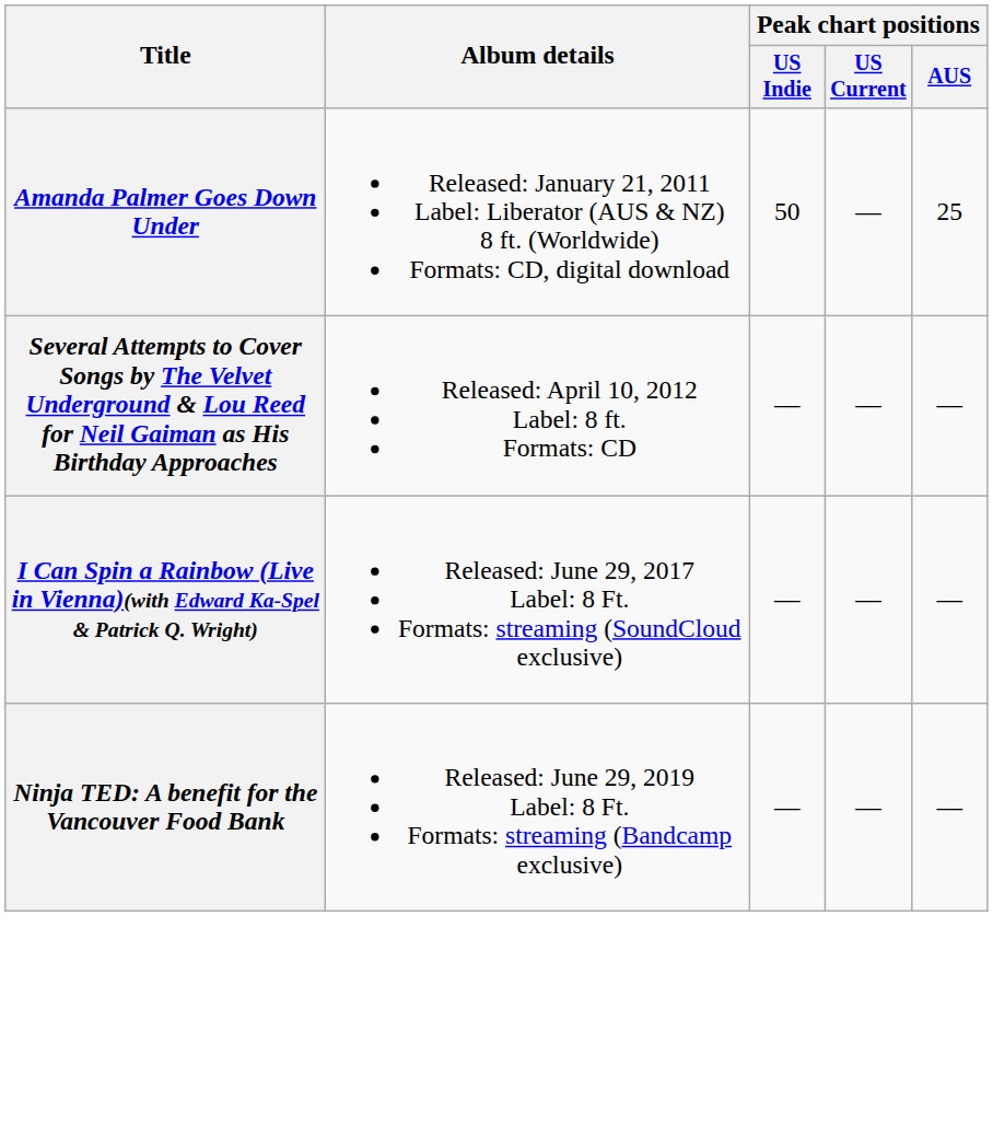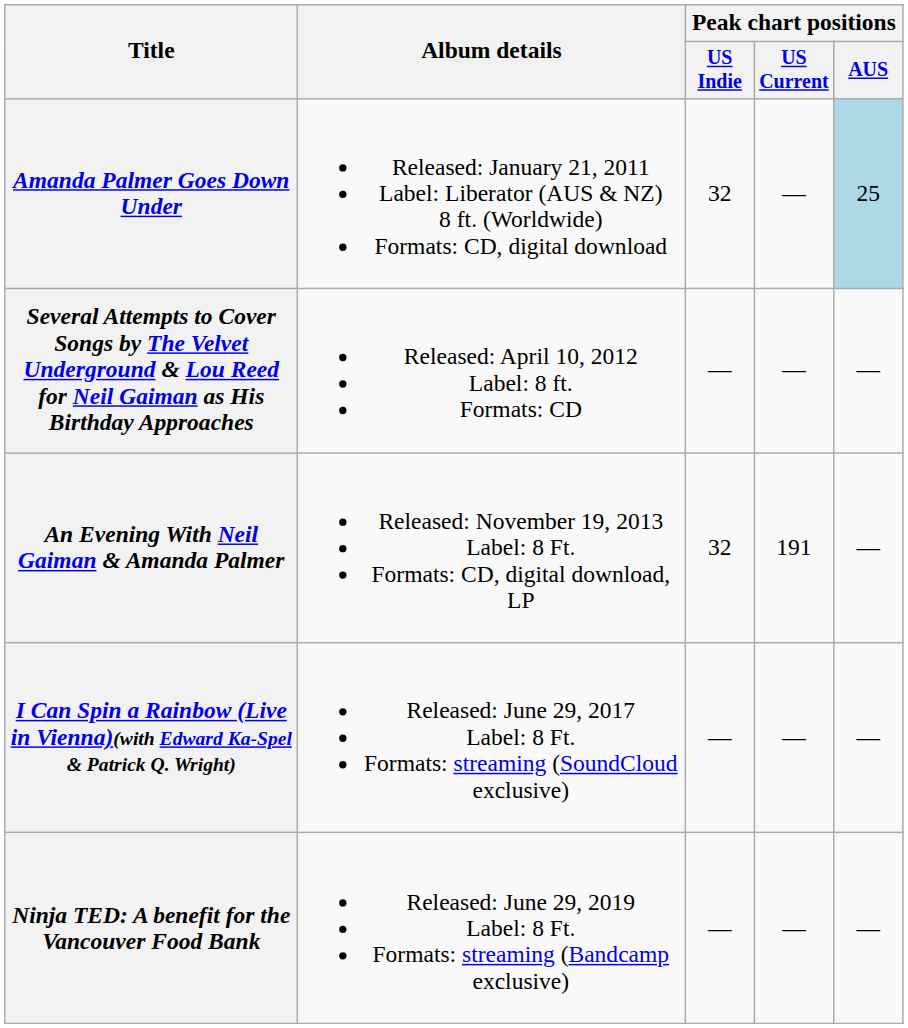Amanda Palmer Goes Down Under | Peak chart positions / US Indie: 50 -> 32
Amanda Palmer Goes Down Under | Peak chart positions / AUS: no background -> lightblue background
+ row: An Evening With Neil Gaiman & Amanda Palmer | Released: November 19, 2013 Label: 8 Ft. Formats: CD, digital download, LP | 32 | 191 | —
